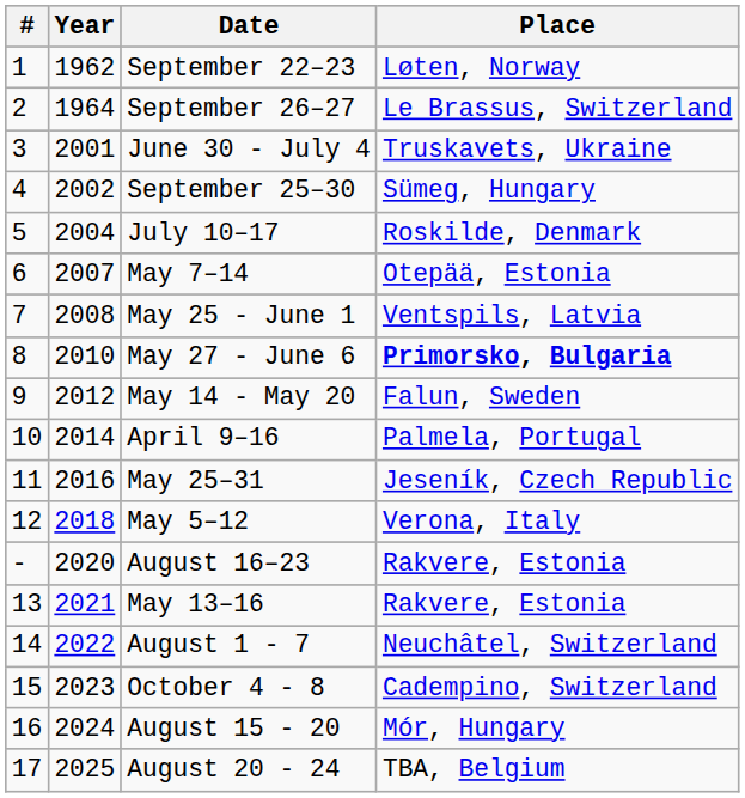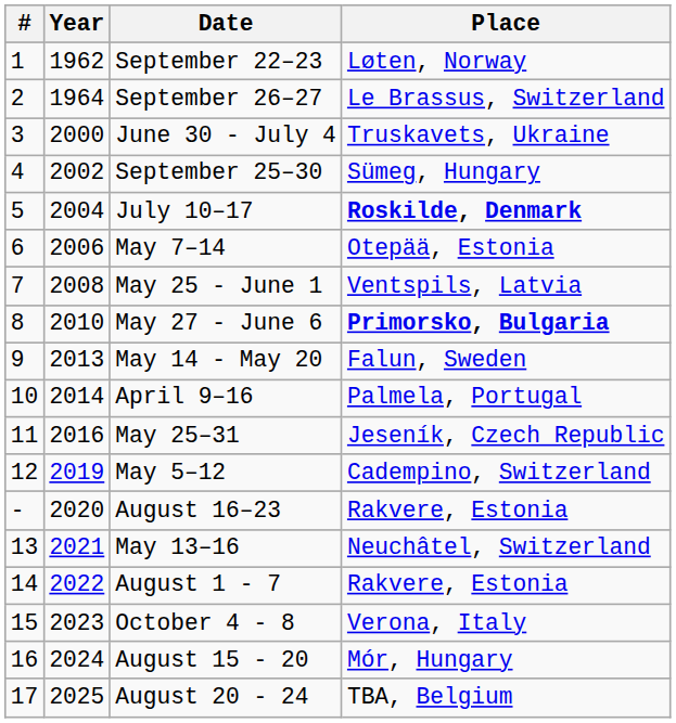June 30 - July 4 | Year: 2001 -> 2000
July 10–17 | Place: normal -> bold
May 7–14 | Year: 2007 -> 2006
May 14 - May 20 | Year: 2012 -> 2013
May 5–12 | Year: 2018 -> 2019
May 5–12 | Place: Verona, Italy -> Cadempino, Switzerland
May 13–16 | Place: Rakvere, Estonia -> Neuchâtel, Switzerland
August 1 - 7 | Place: Neuchâtel, Switzerland -> Rakvere, Estonia
October 4 - 8 | Place: Cadempino, Switzerland -> Verona, Italy
